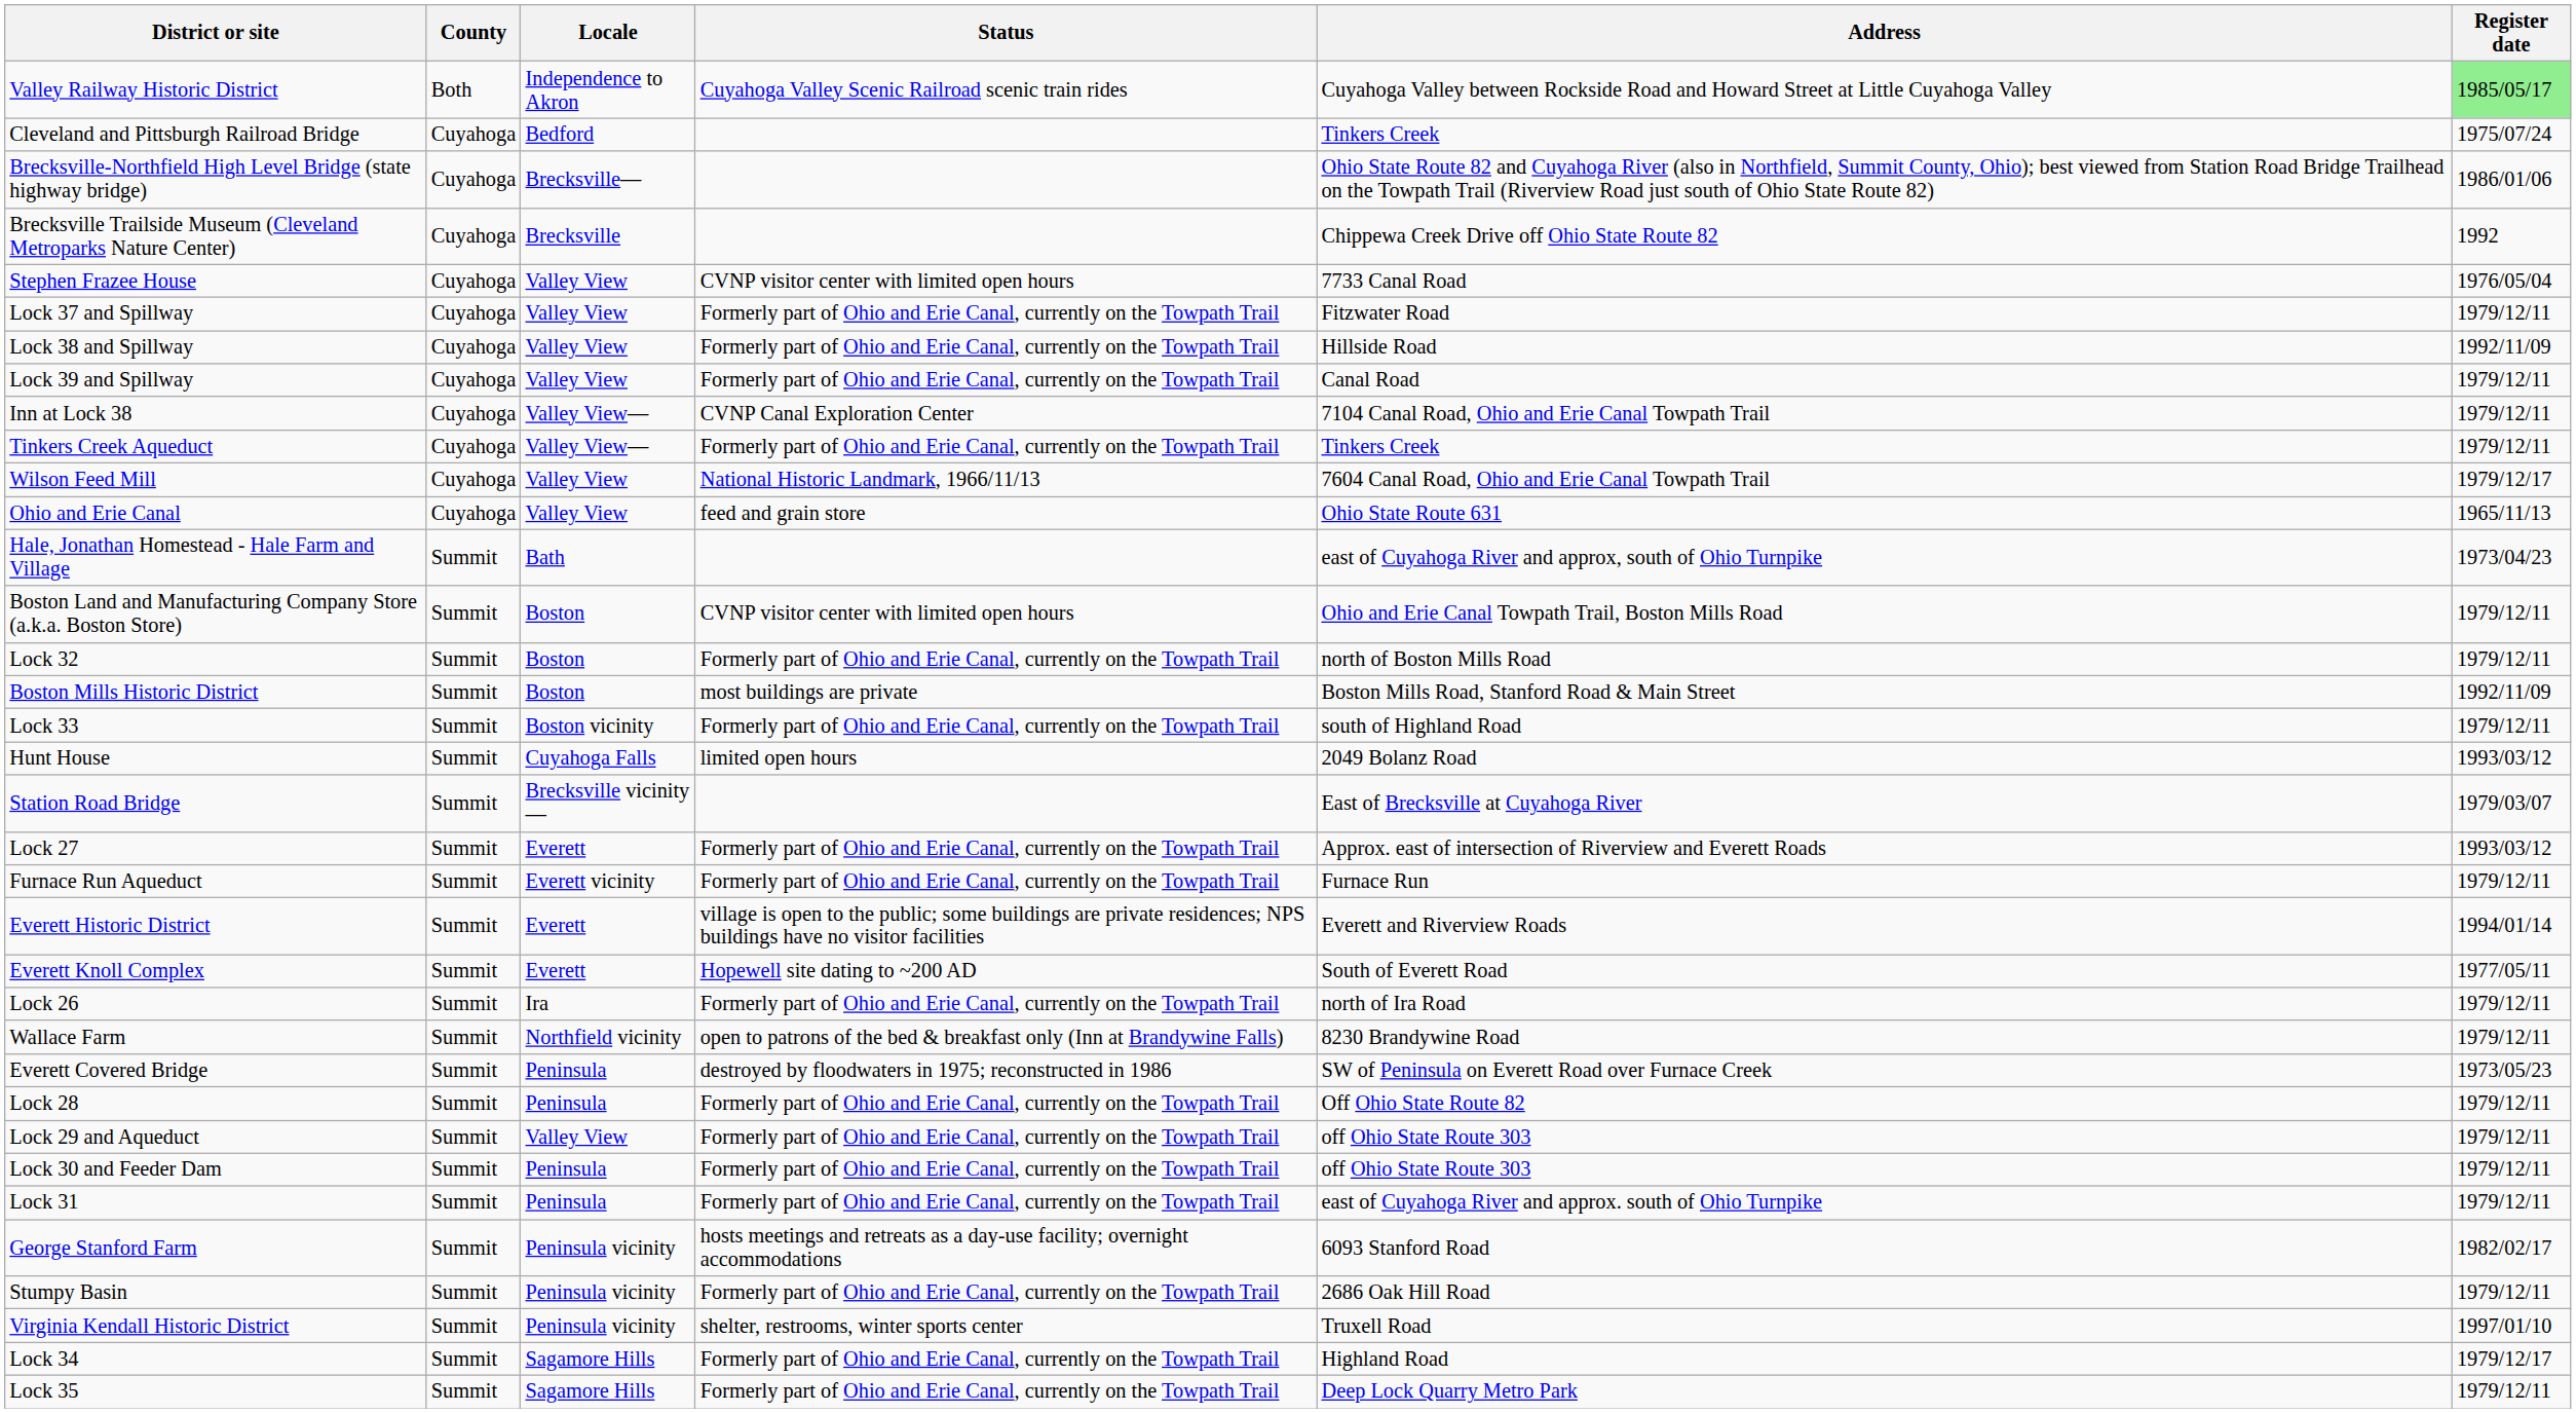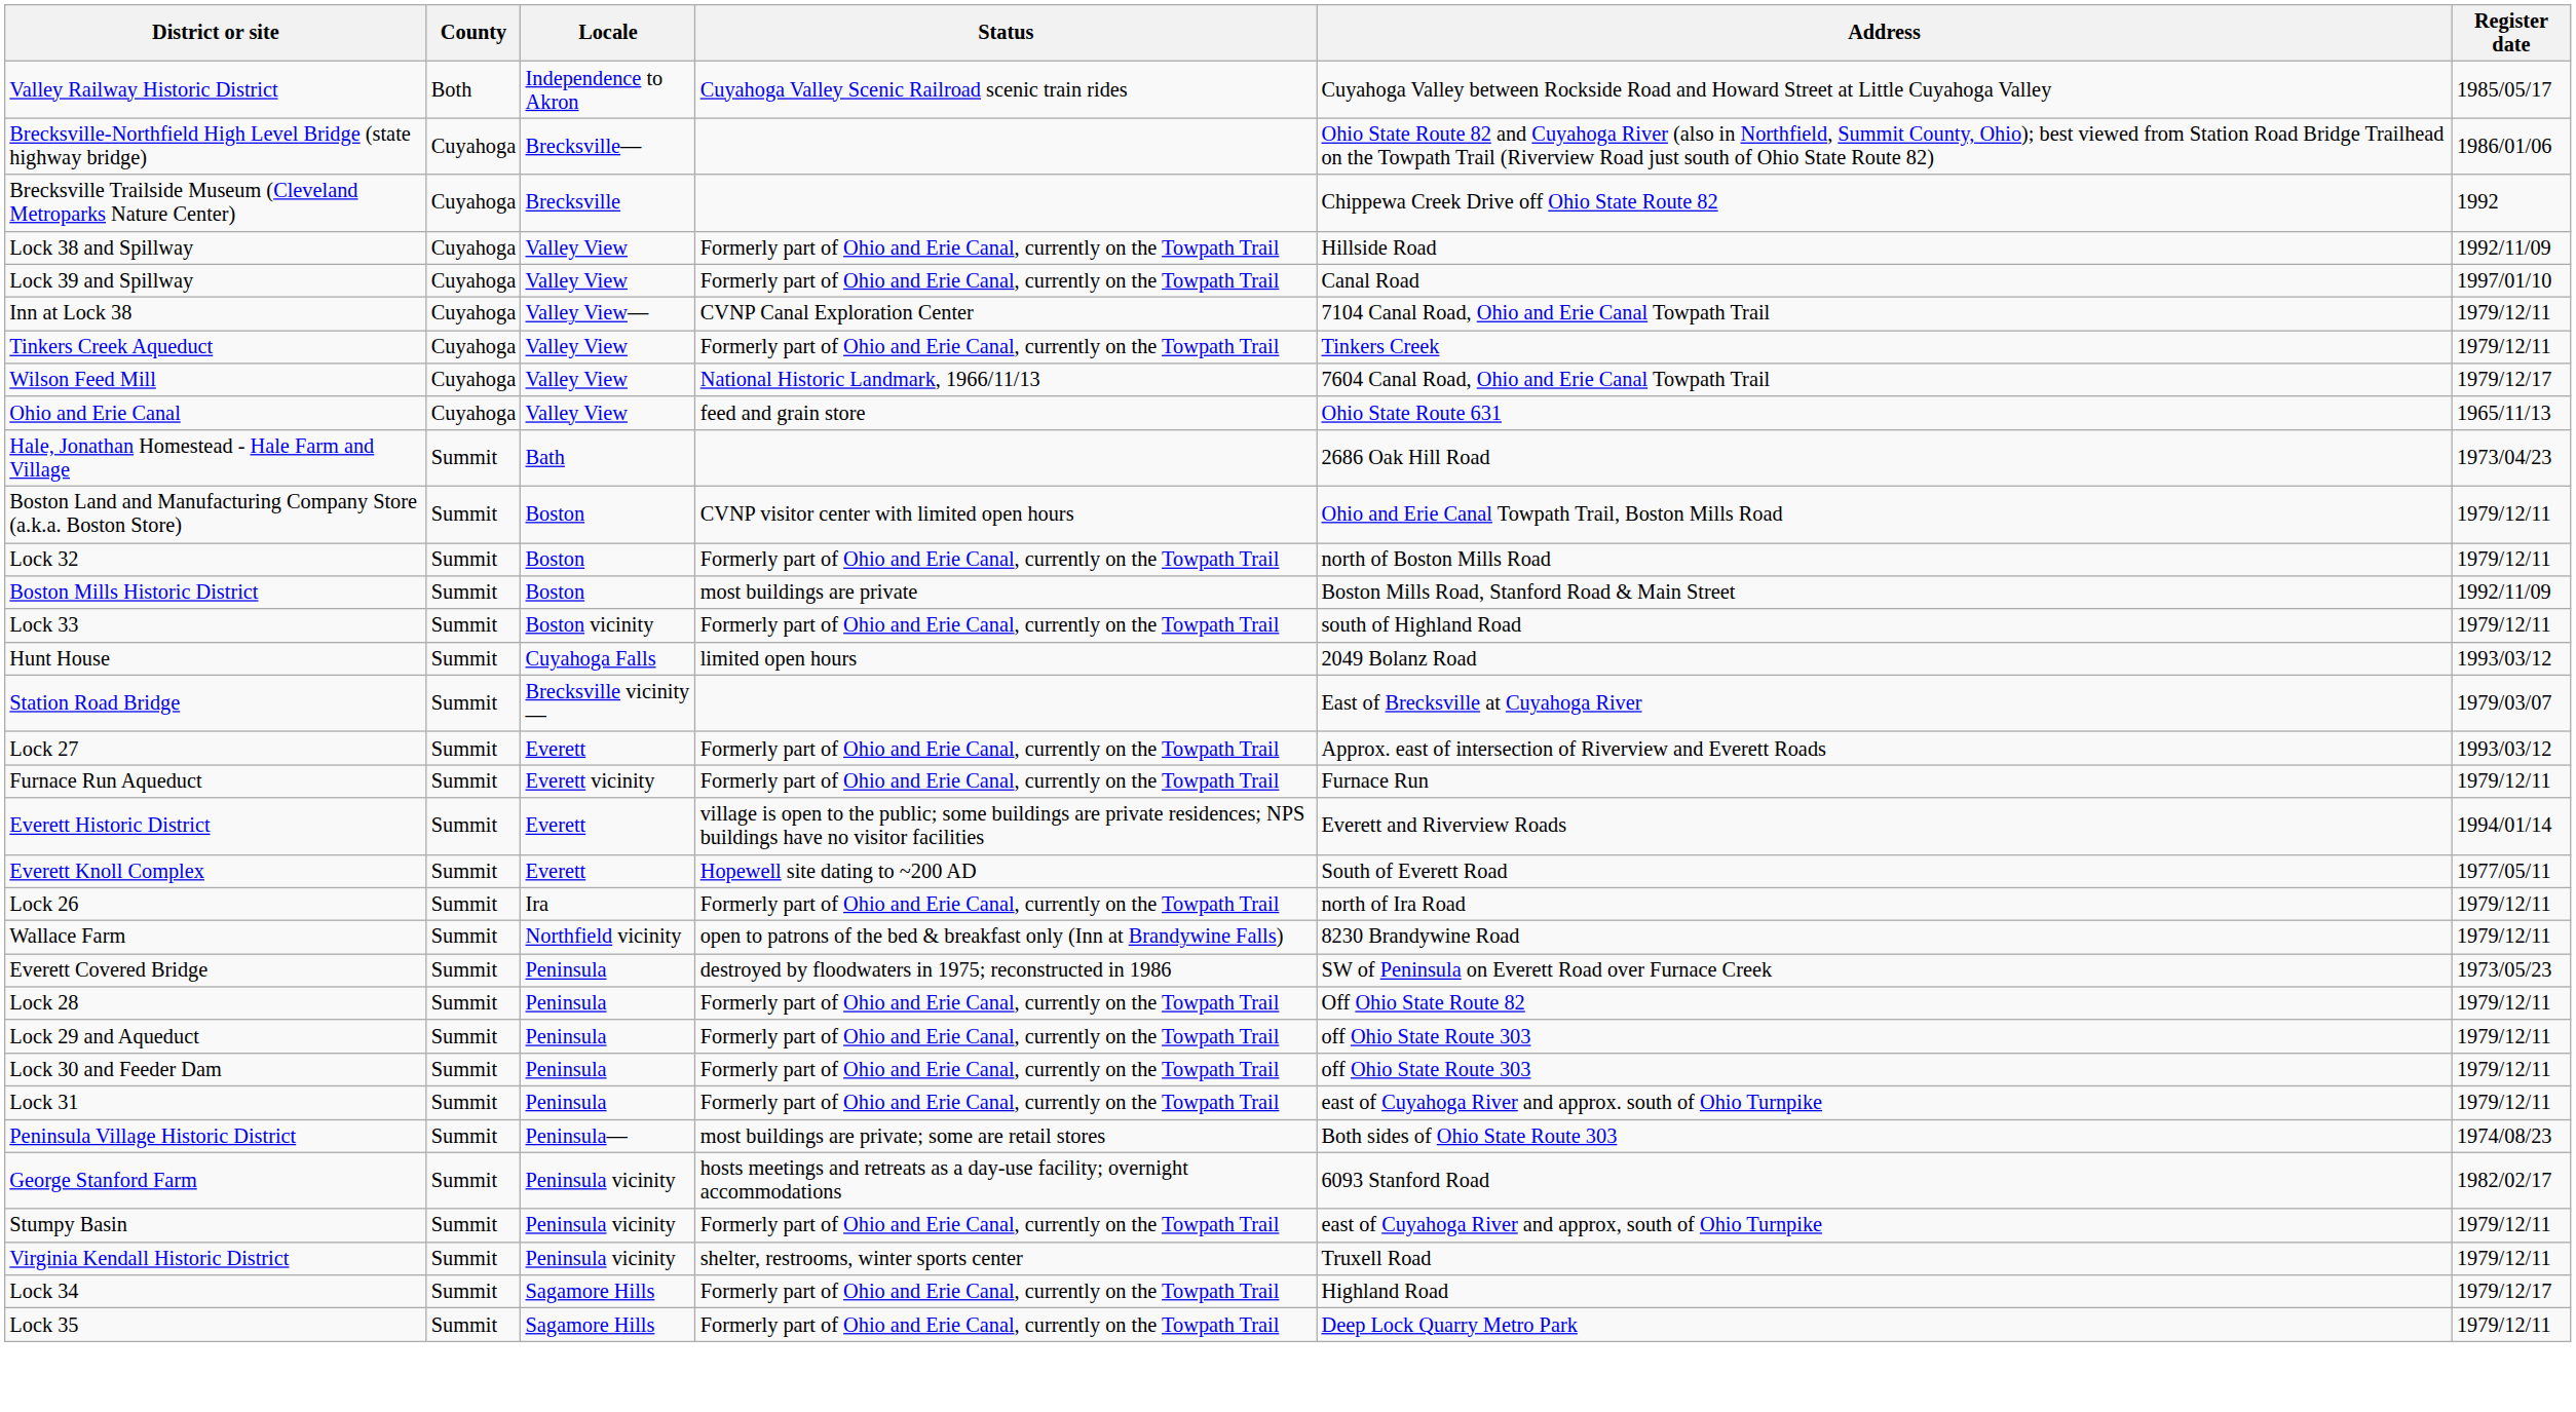Valley Railway Historic District | Register date: lightgreen background -> no background
- row: Cleveland and Pittsburgh Railroad Bridge | Cuyahoga | Bedford | Tinkers Creek | 1975/07/24
- row: Stephen Frazee House | Cuyahoga | Valley View | CVNP visitor center with limited open hours | 7733 Canal Road | 1976/05/04
- row: Lock 37 and Spillway | Cuyahoga | Valley View | Formerly part of Ohio and Erie Canal, currently on the Towpath Trail | Fitzwater Road | 1979/12/11
Lock 39 and Spillway | Register date: 1979/12/11 -> 1997/01/10
Tinkers Creek Aqueduct | Locale: Valley View— -> Valley View
Hale, Jonathan Homestead - Hale Farm and Village | Address: east of Cuyahoga River and approx, south of Ohio Turnpike -> 2686 Oak Hill Road
Lock 29 and Aqueduct | Locale: Valley View -> Peninsula
+ row: Peninsula Village Historic District | Summit | Peninsula— | most buildings are private; some are retail stores | Both sides of Ohio State Route 303 | 1974/08/23
Stumpy Basin | Address: 2686 Oak Hill Road -> east of Cuyahoga River and approx, south of Ohio Turnpike
Virginia Kendall Historic District | Register date: 1997/01/10 -> 1979/12/11
